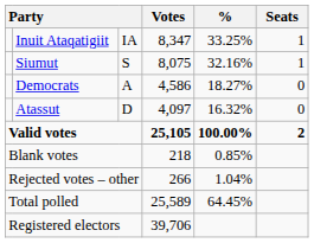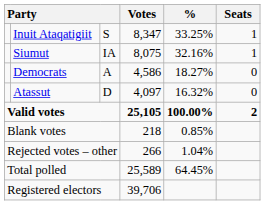Inuit Ataqatigiit | column 3: IA -> S
Siumut | column 3: S -> IA
